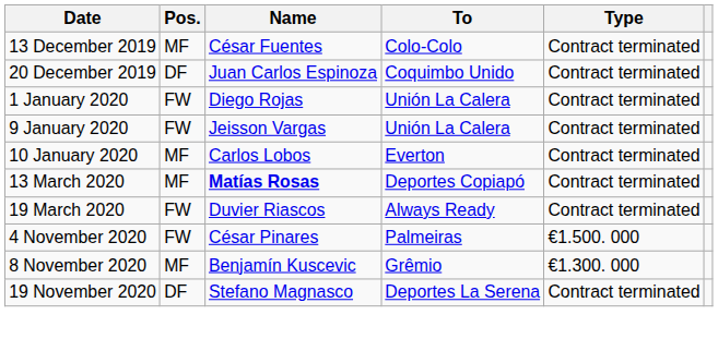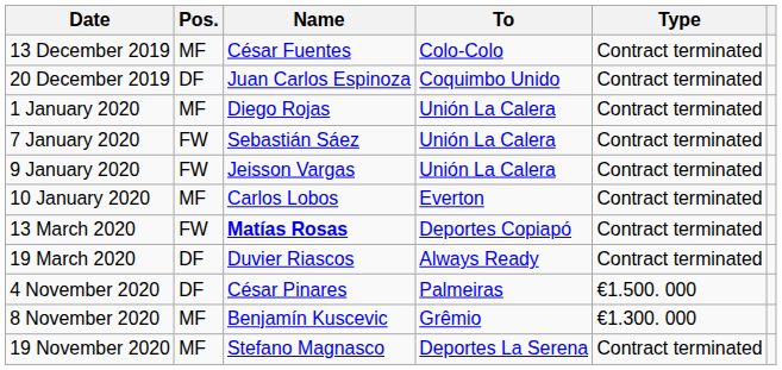1 January 2020 | Pos.: FW -> MF
+ row: 7 January 2020 | FW | Sebastián Sáez | Unión La Calera | Contract terminated
13 March 2020 | Pos.: MF -> FW
19 March 2020 | Pos.: FW -> DF
4 November 2020 | Pos.: FW -> DF
19 November 2020 | Pos.: DF -> MF
